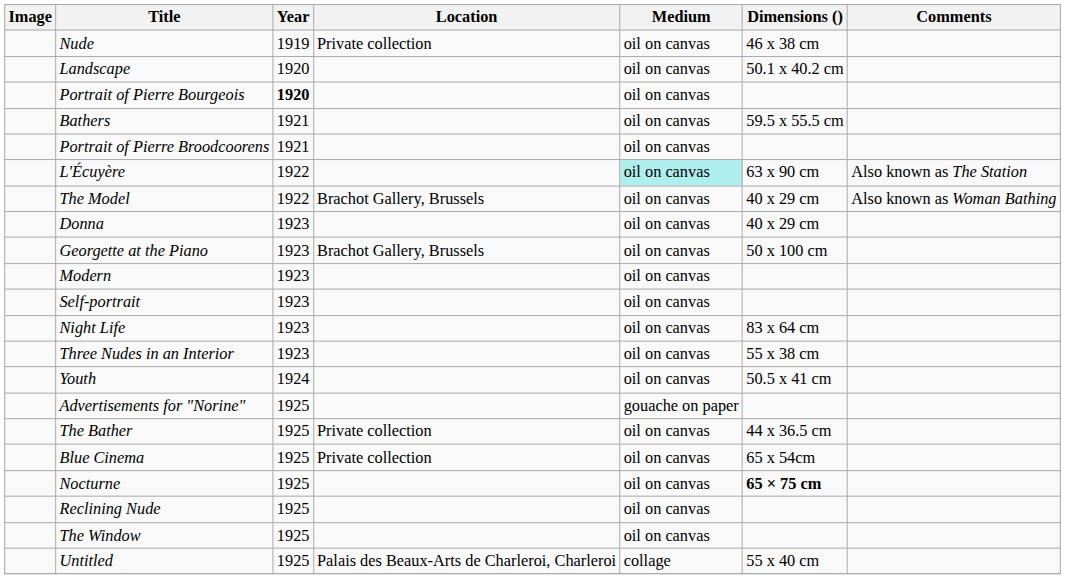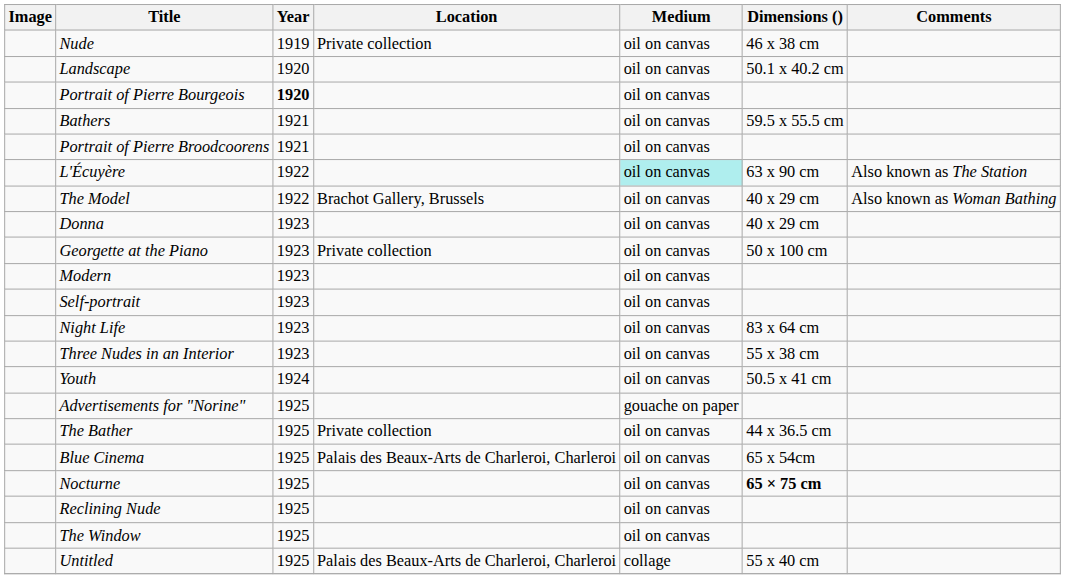Georgette at the Piano | Location: Brachot Gallery, Brussels -> Private collection
Blue Cinema | Location: Private collection -> Palais des Beaux-Arts de Charleroi, Charleroi
